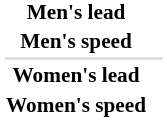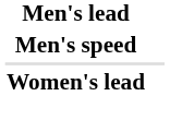- row: Women's speed
